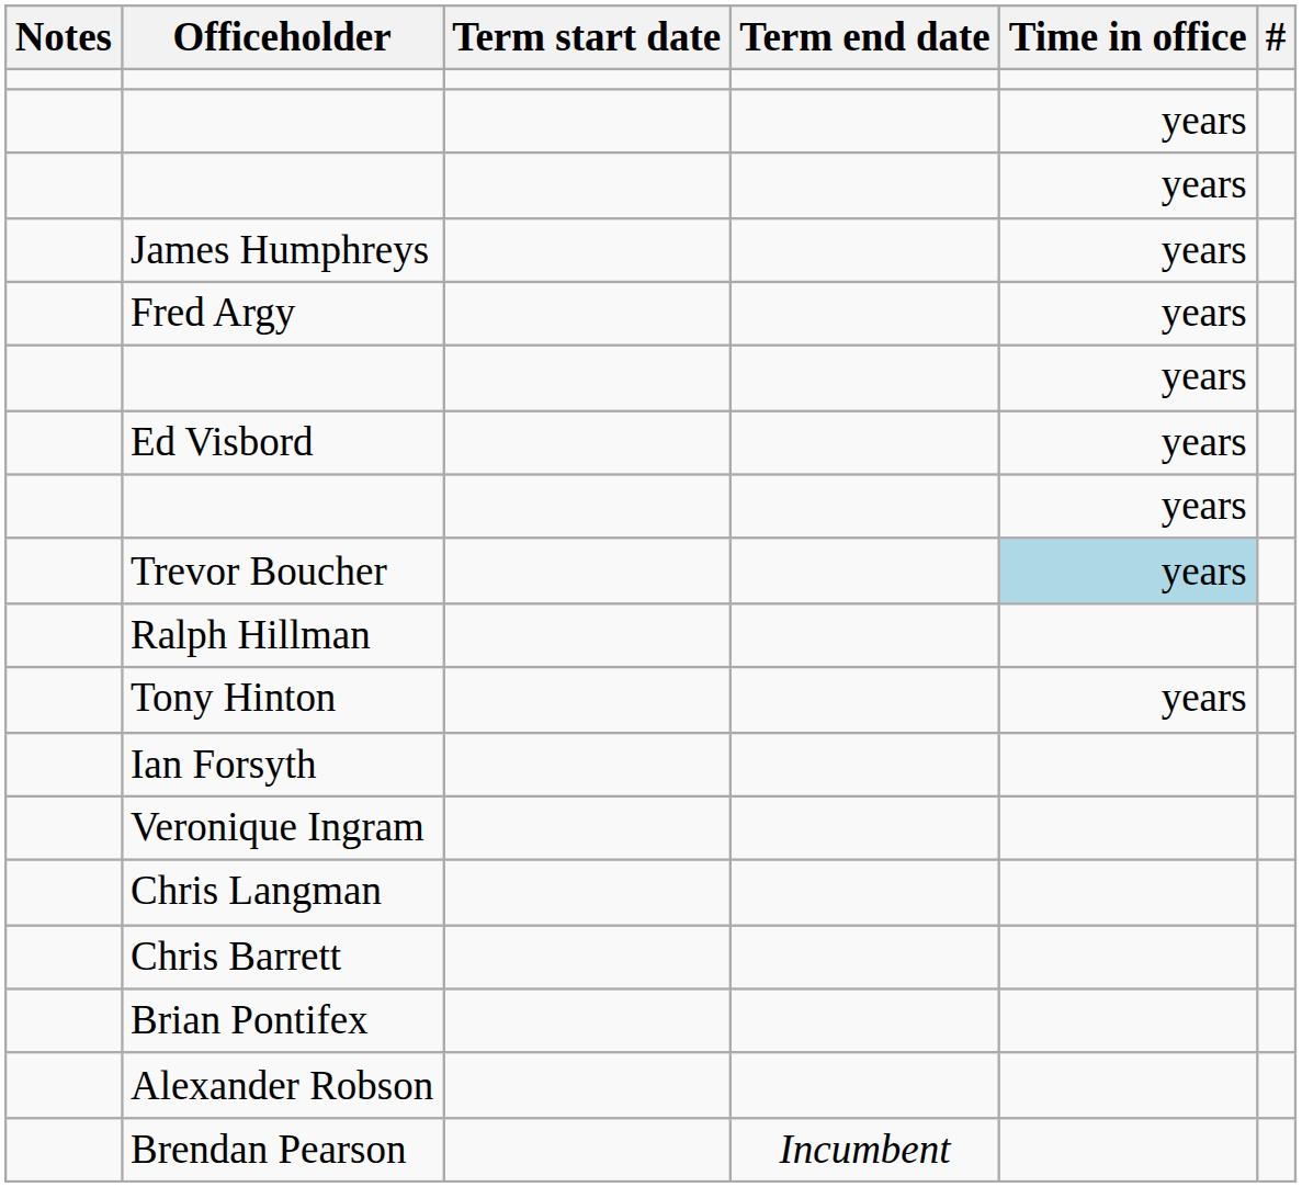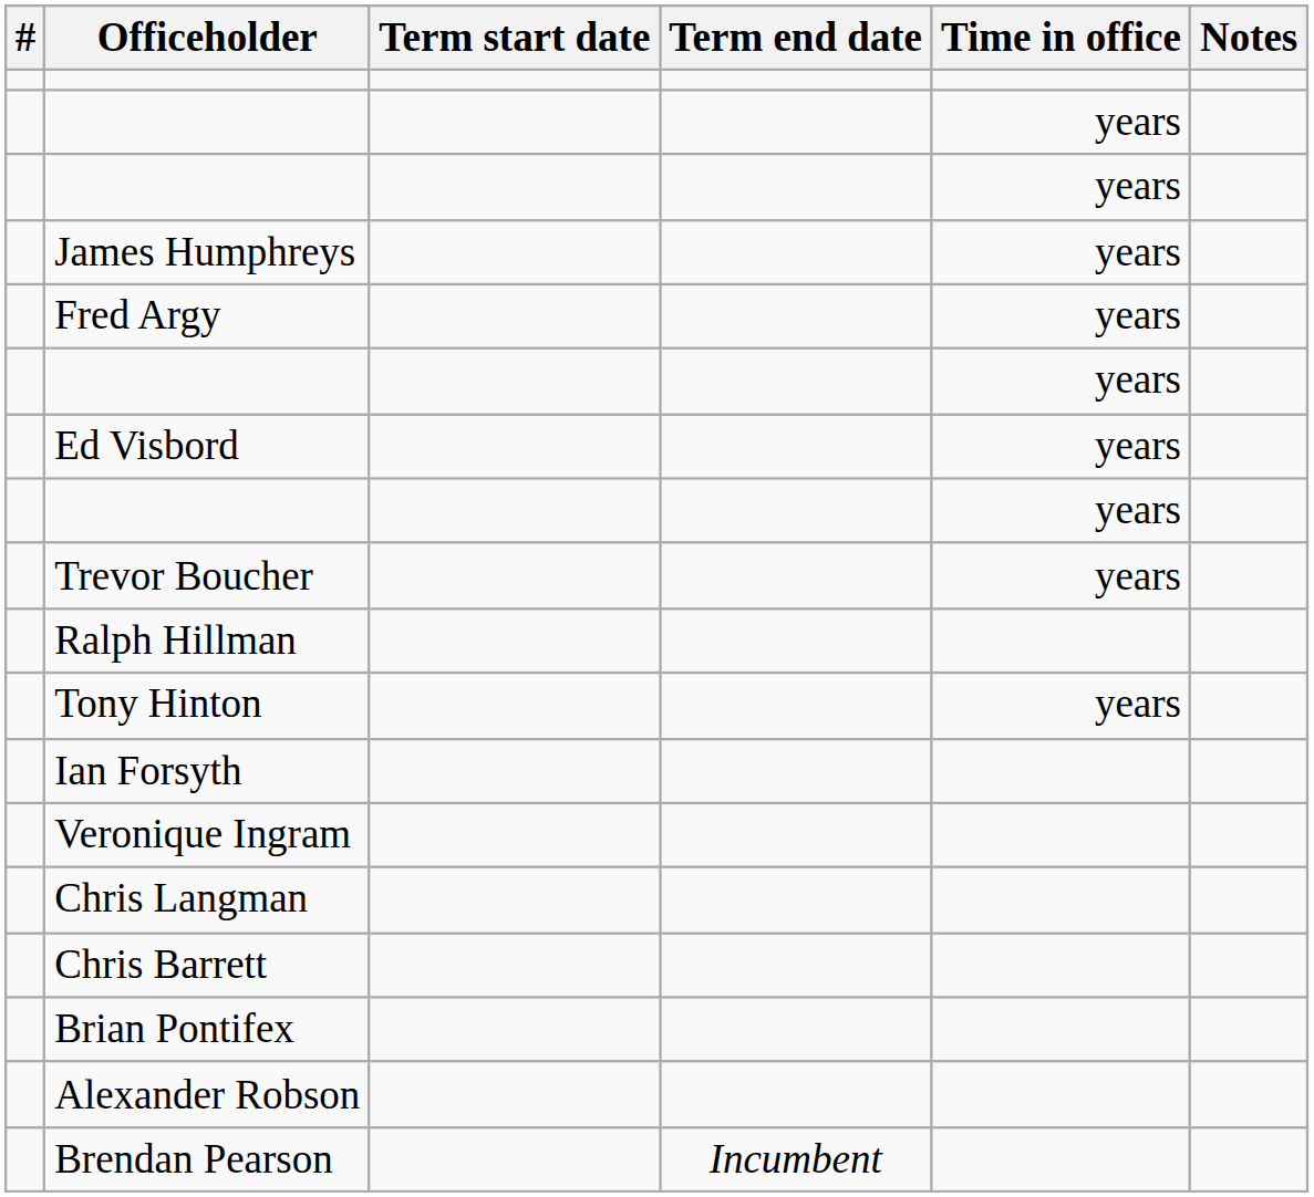columns swapped: # <-> Notes
Trevor Boucher | Time in office: lightblue background -> no background
